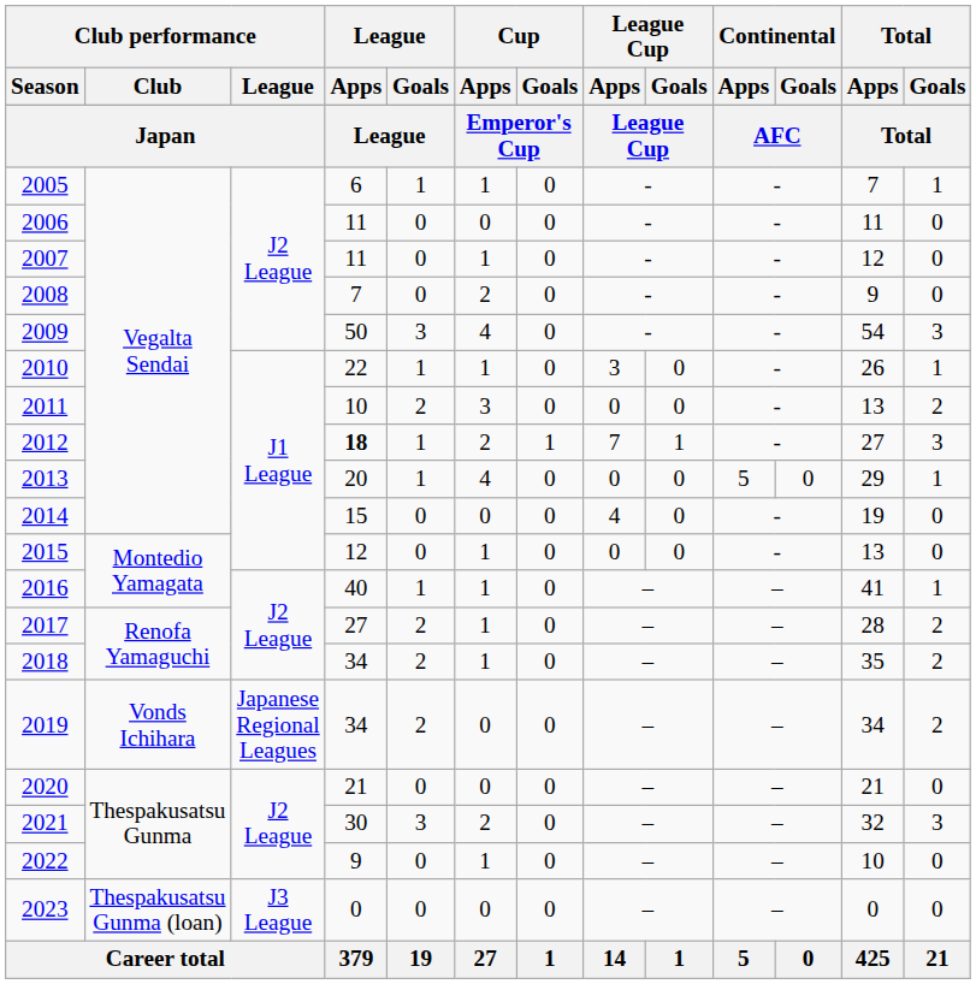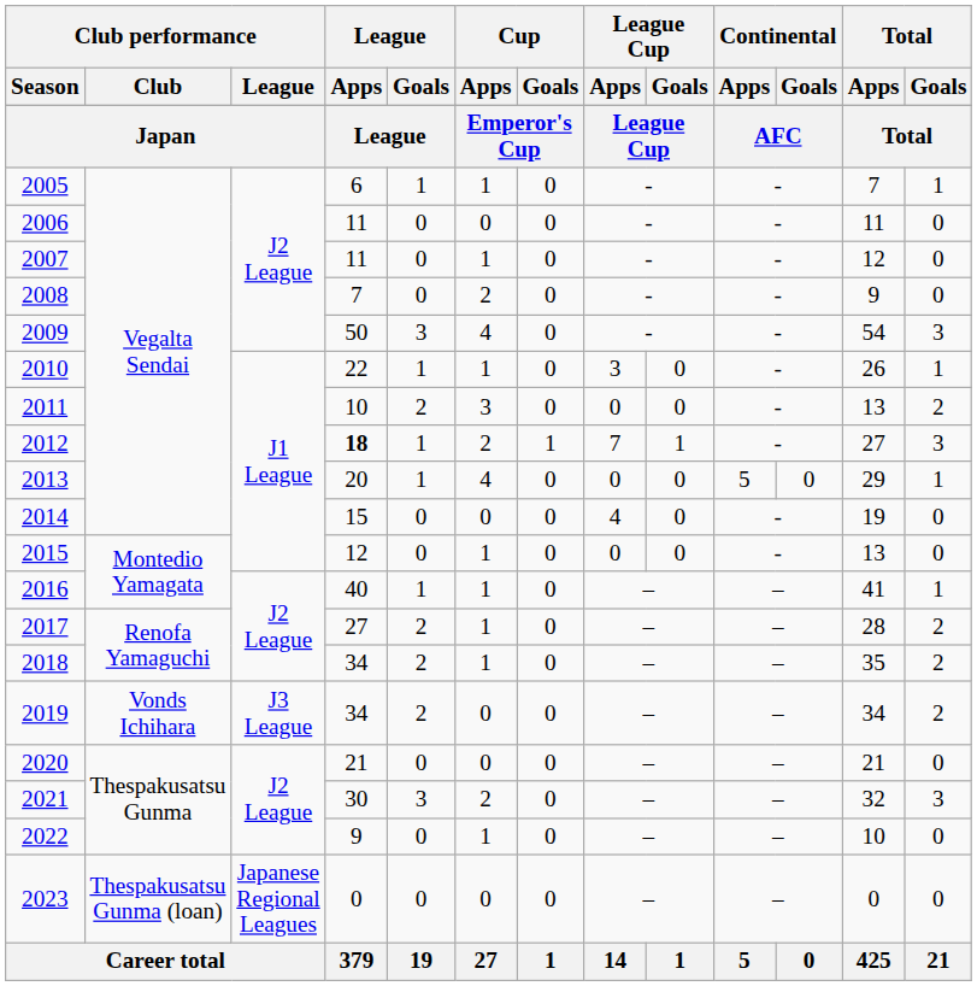2019 | Club performance / League: Japanese Regional Leagues -> J3 League
2023 | Club performance / League: J3 League -> Japanese Regional Leagues
